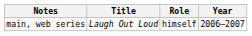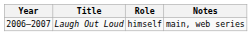columns swapped: Year <-> Notes
